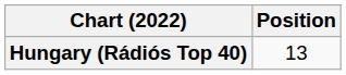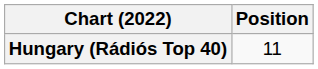Hungary (Rádiós Top 40) | Position: 13 -> 11
